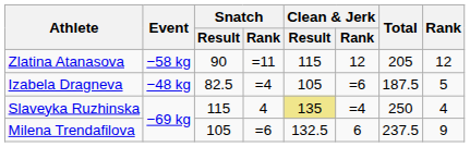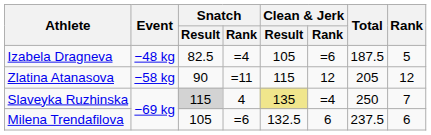rows swapped: Izabela Dragneva <-> Zlatina Atanasova
Slaveyka Ruzhinska | Snatch / Result: no background -> lightgrey background
Slaveyka Ruzhinska | Rank: 4 -> 7
Milena Trendafilova | Rank: 9 -> 6
